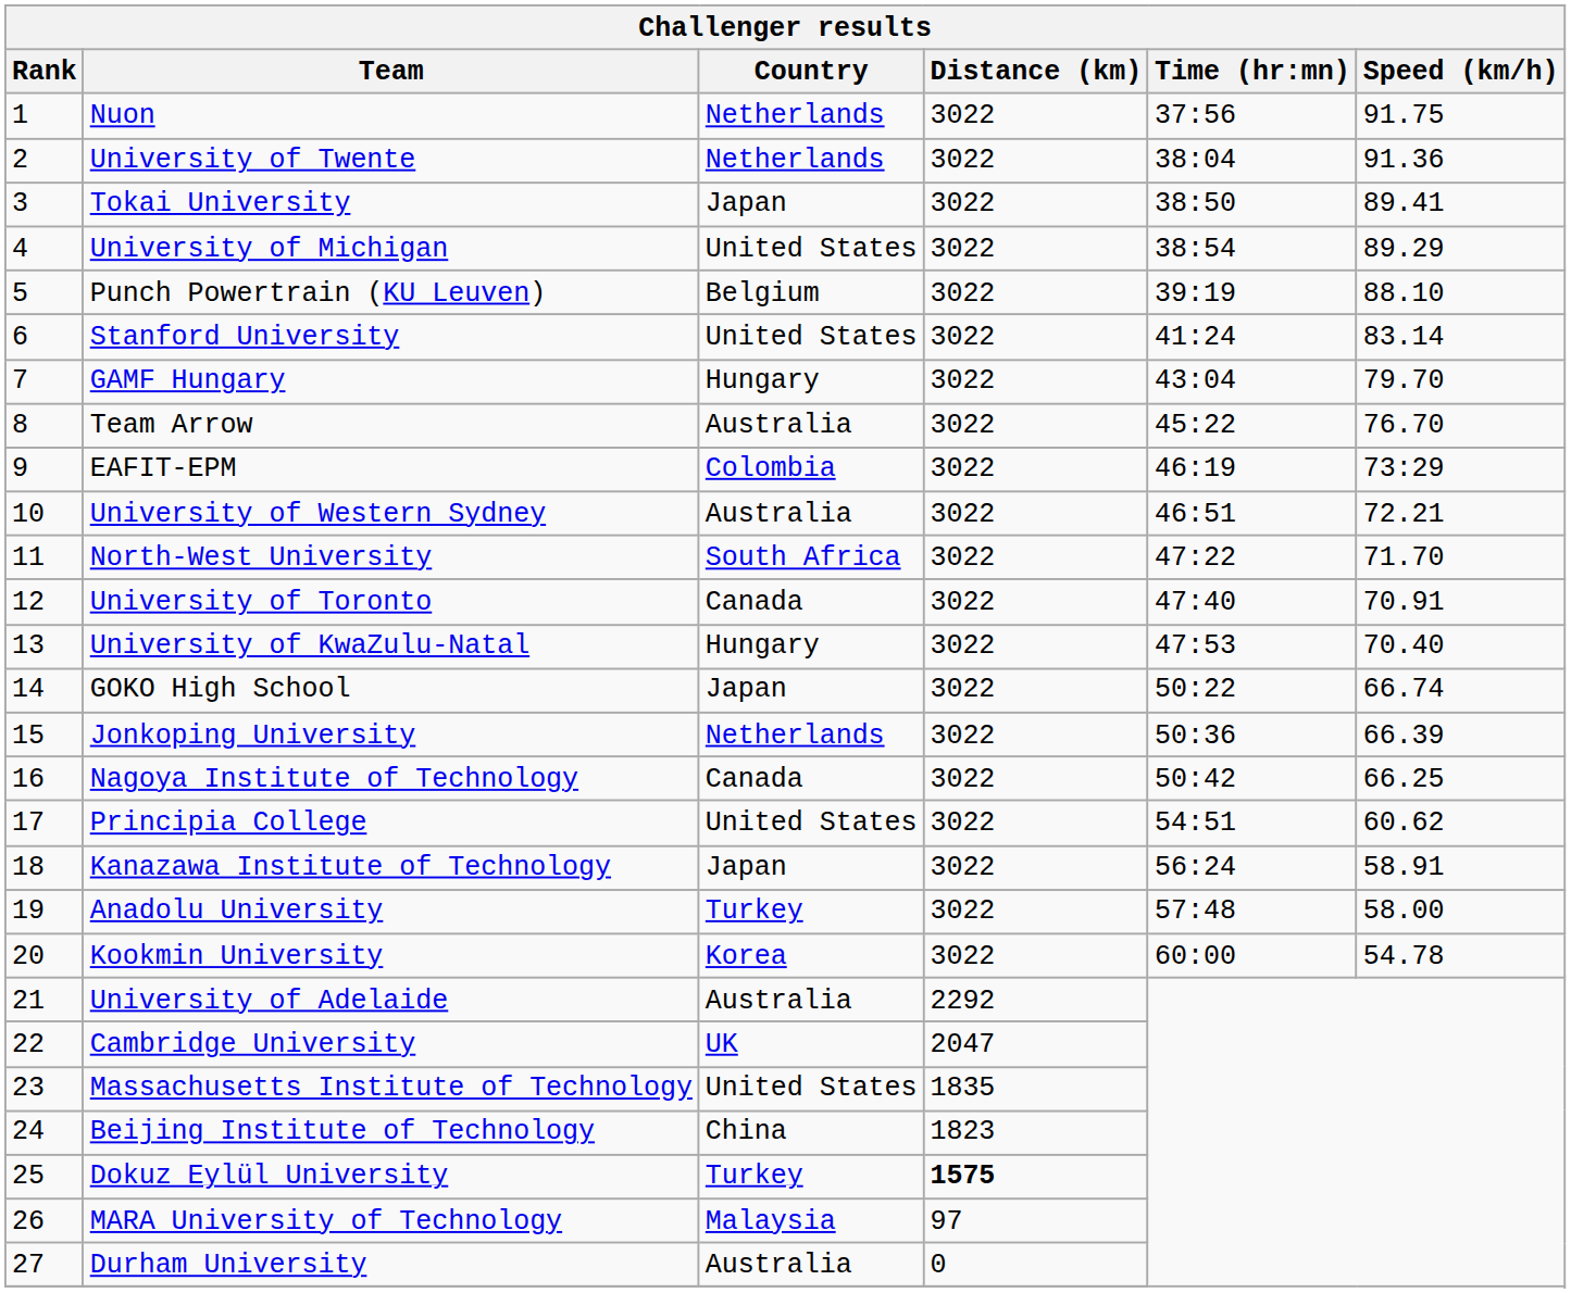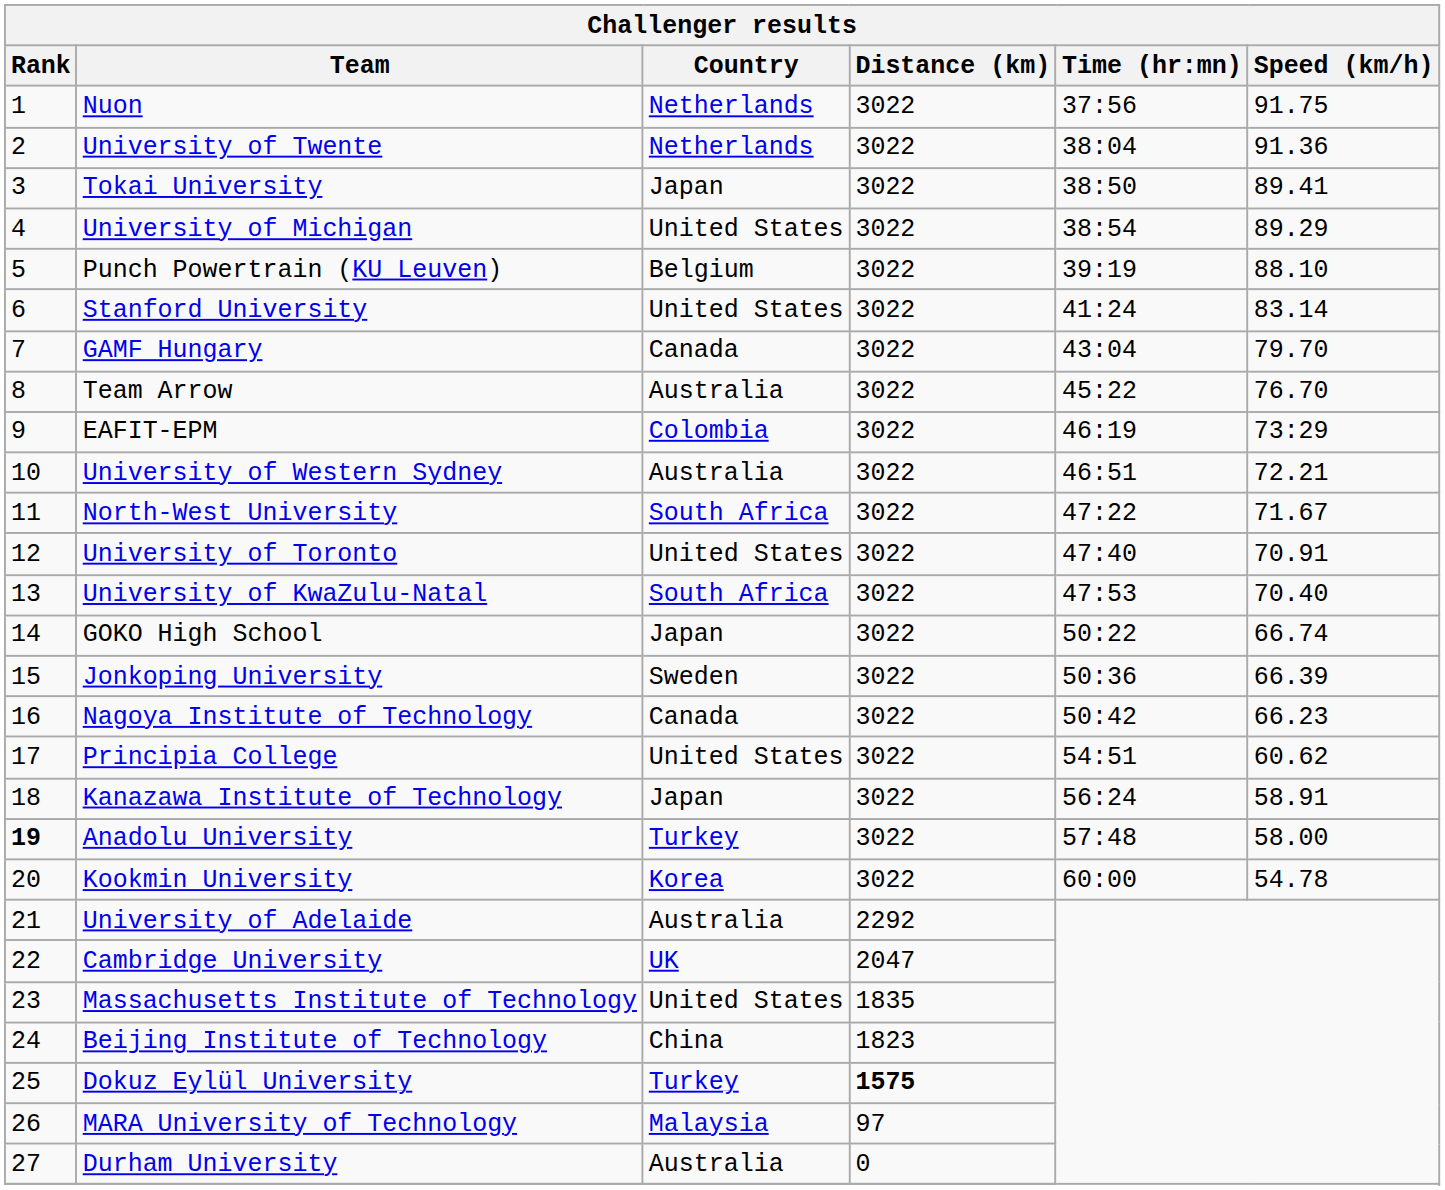GAMF Hungary | Country: Hungary -> Canada
North-West University | Speed (km/h): 71.70 -> 71.67
University of Toronto | Country: Canada -> United States
University of KwaZulu-Natal | Country: Hungary -> South Africa
Jonkoping University | Country: Netherlands -> Sweden
Nagoya Institute of Technology | Speed (km/h): 66.25 -> 66.23
Anadolu University | Rank: normal -> bold
